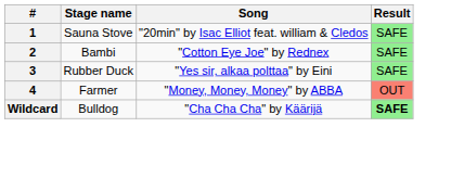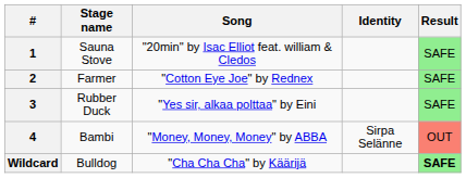+ column: Identity | Sirpa Selänne
2 | Stage name: Bambi -> Farmer
4 | Stage name: Farmer -> Bambi
